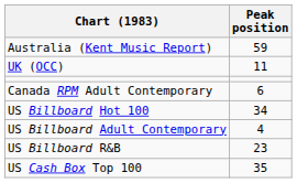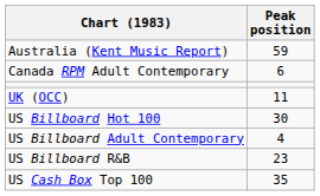rows swapped: Canada RPM Adult Contemporary <-> UK (OCC)
US Billboard Hot 100 | Peak position: 34 -> 30
